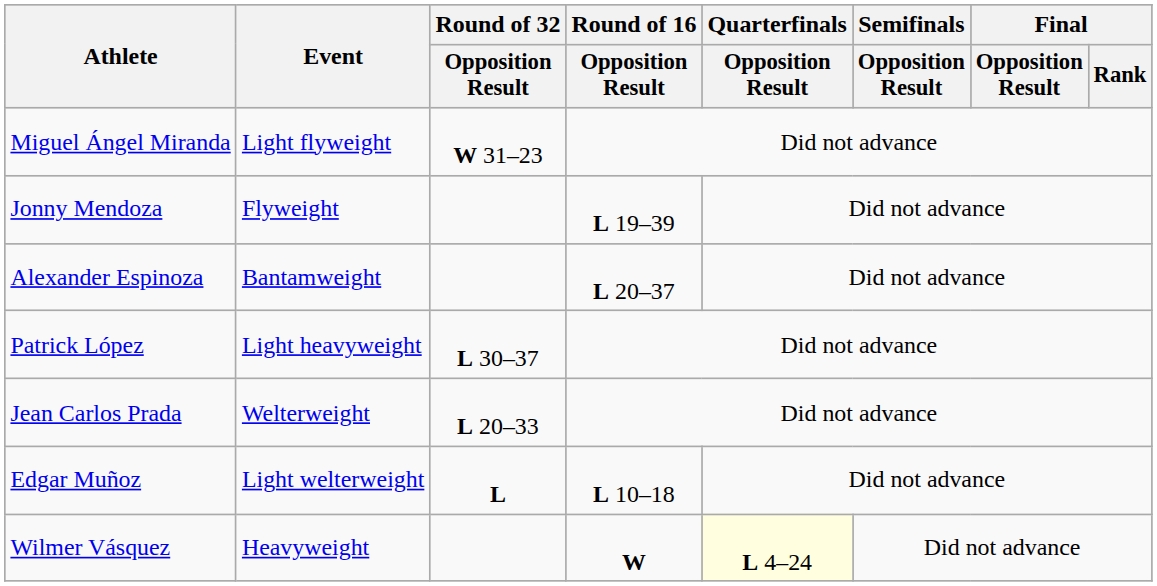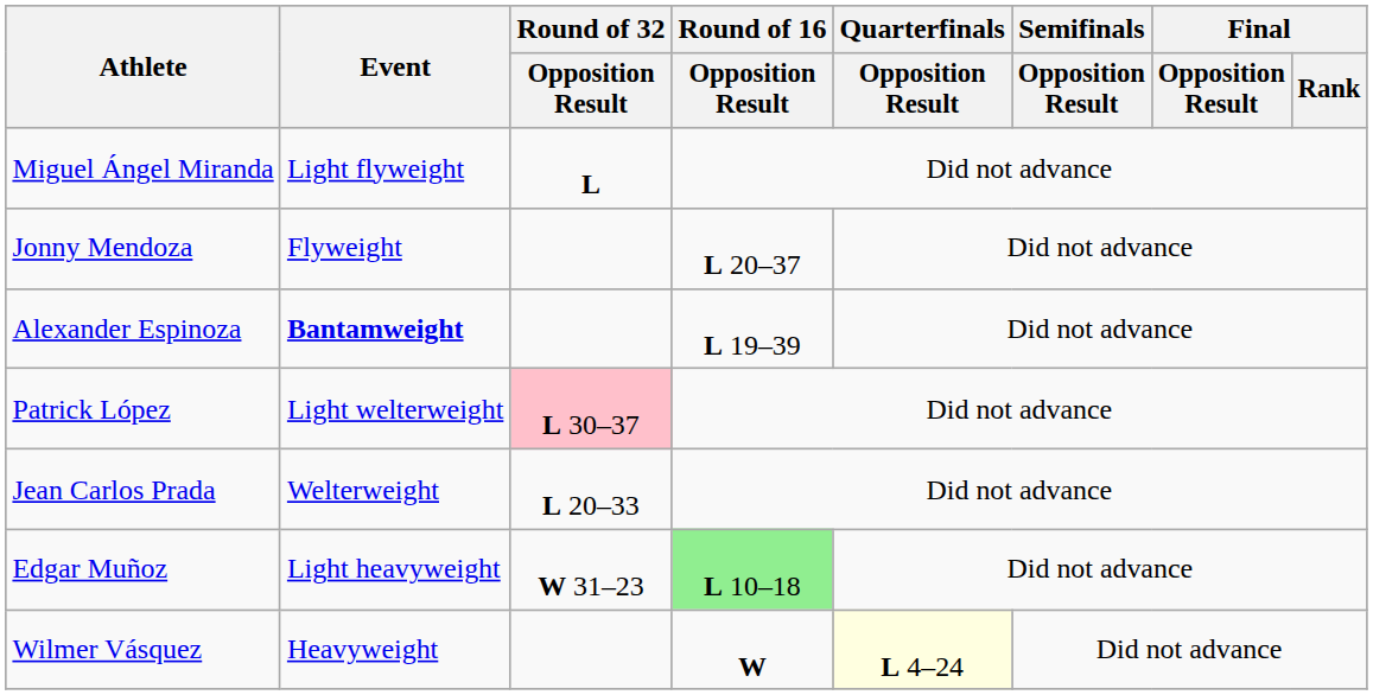Miguel Ángel Miranda | Round of 32 / Opposition Result: W 31–23 -> L
Jonny Mendoza | Round of 16 / Opposition Result: L 19–39 -> L 20–37
Alexander Espinoza | Event: normal -> bold
Alexander Espinoza | Round of 16 / Opposition Result: L 20–37 -> L 19–39
Patrick López | Event: Light heavyweight -> Light welterweight
Patrick López | Round of 32 / Opposition Result: no background -> pink background
Edgar Muñoz | Event: Light welterweight -> Light heavyweight
Edgar Muñoz | Round of 32 / Opposition Result: L -> W 31–23
Edgar Muñoz | Round of 16 / Opposition Result: no background -> lightgreen background
